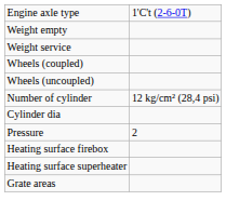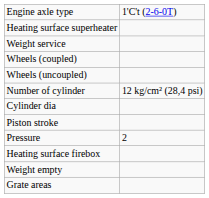rows swapped: Weight empty <-> Heating surface superheater
+ row: Piston stroke
